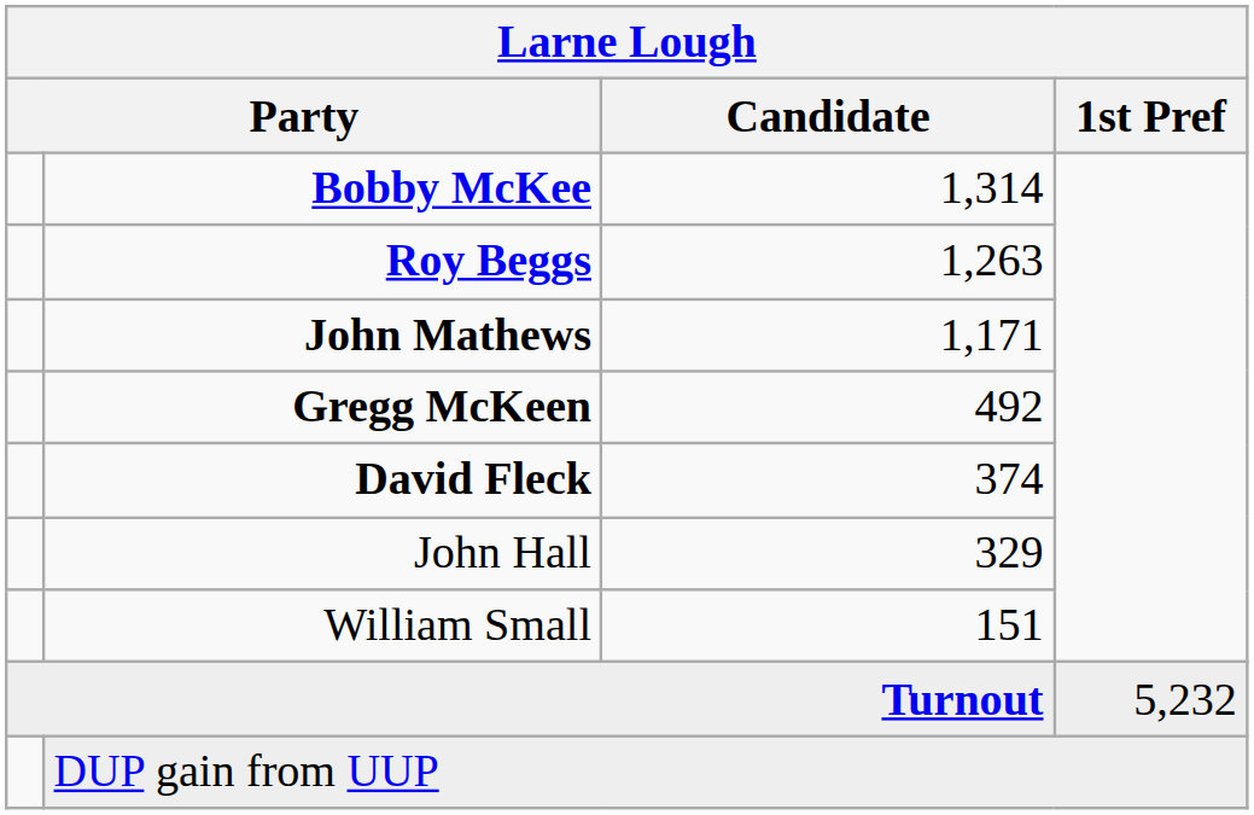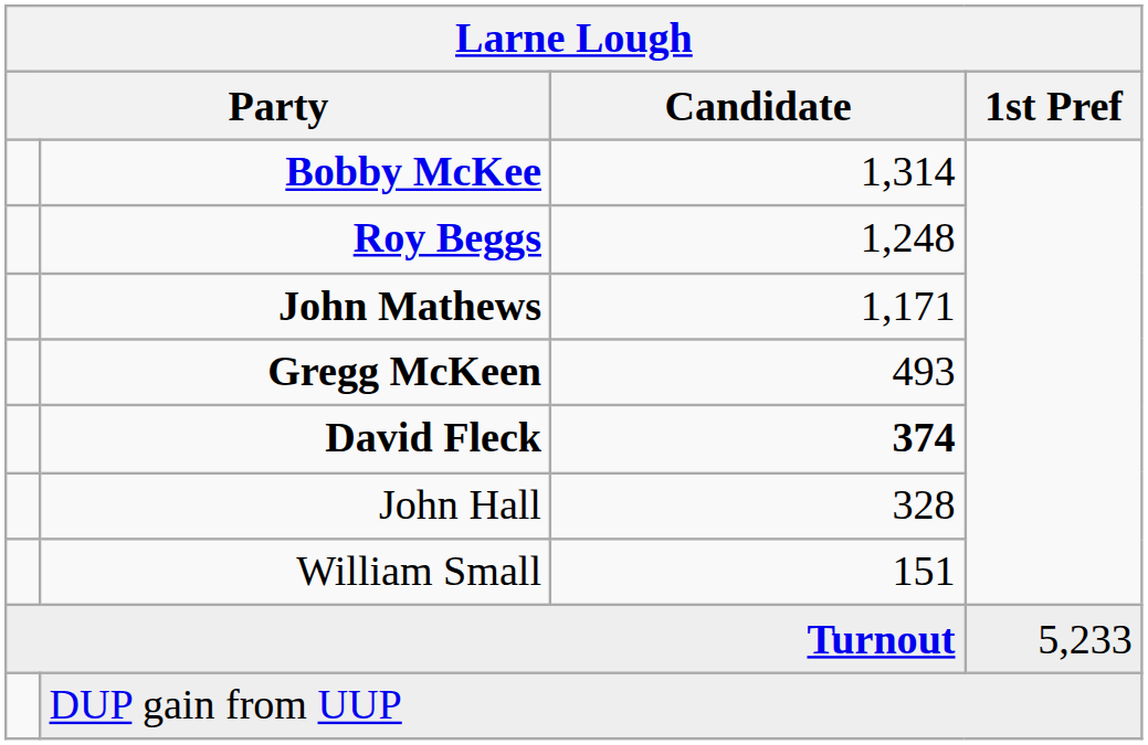Roy Beggs | Candidate: 1,263 -> 1,248
Gregg McKeen | Candidate: 492 -> 493
David Fleck | Candidate: normal -> bold
John Hall | Candidate: 329 -> 328
Turnout | 1st Pref: 5,232 -> 5,233
